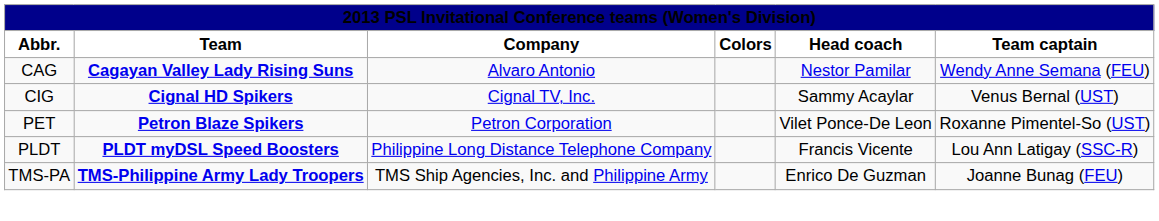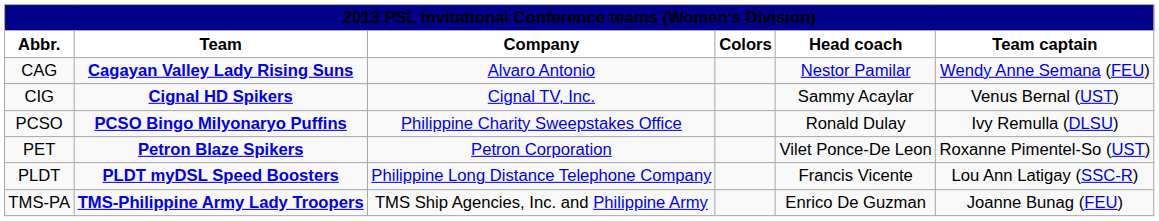+ row: PCSO | PCSO Bingo Milyonaryo Puffins | Philippine Charity Sweepstakes Office | Ronald Dulay | Ivy Remulla (DLSU)
